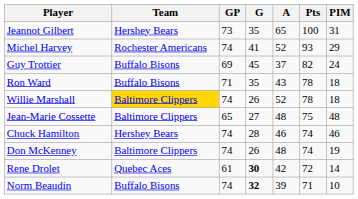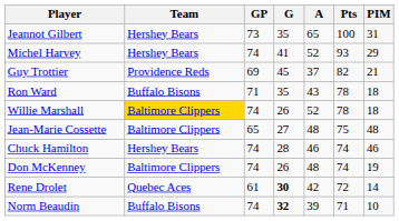Michel Harvey | Team: Rochester Americans -> Hershey Bears
Guy Trottier | Team: Buffalo Bisons -> Providence Reds
Guy Trottier | PIM: 24 -> 21
